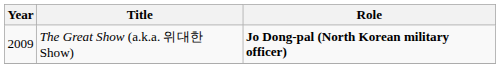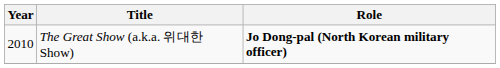The Great Show (a.k.a. 위대한 Show) | Year: 2009 -> 2010
